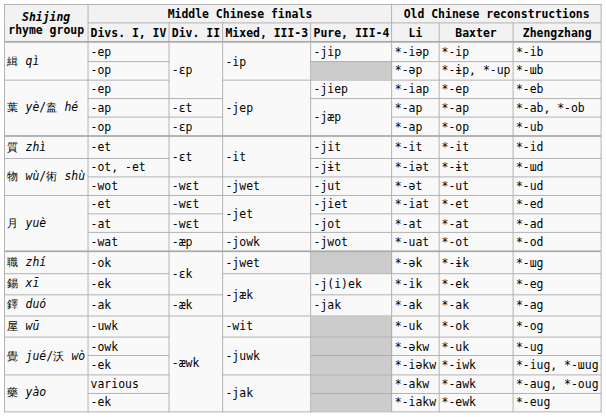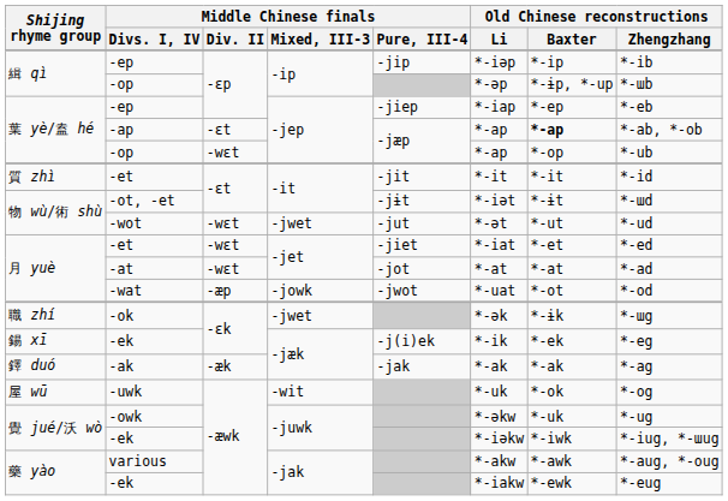-ap | Old Chinese reconstructions / Baxter: normal -> bold
葉 yè/盍 hé / -op | Middle Chinese finals / Div. II: -ɛp -> -wɛt
